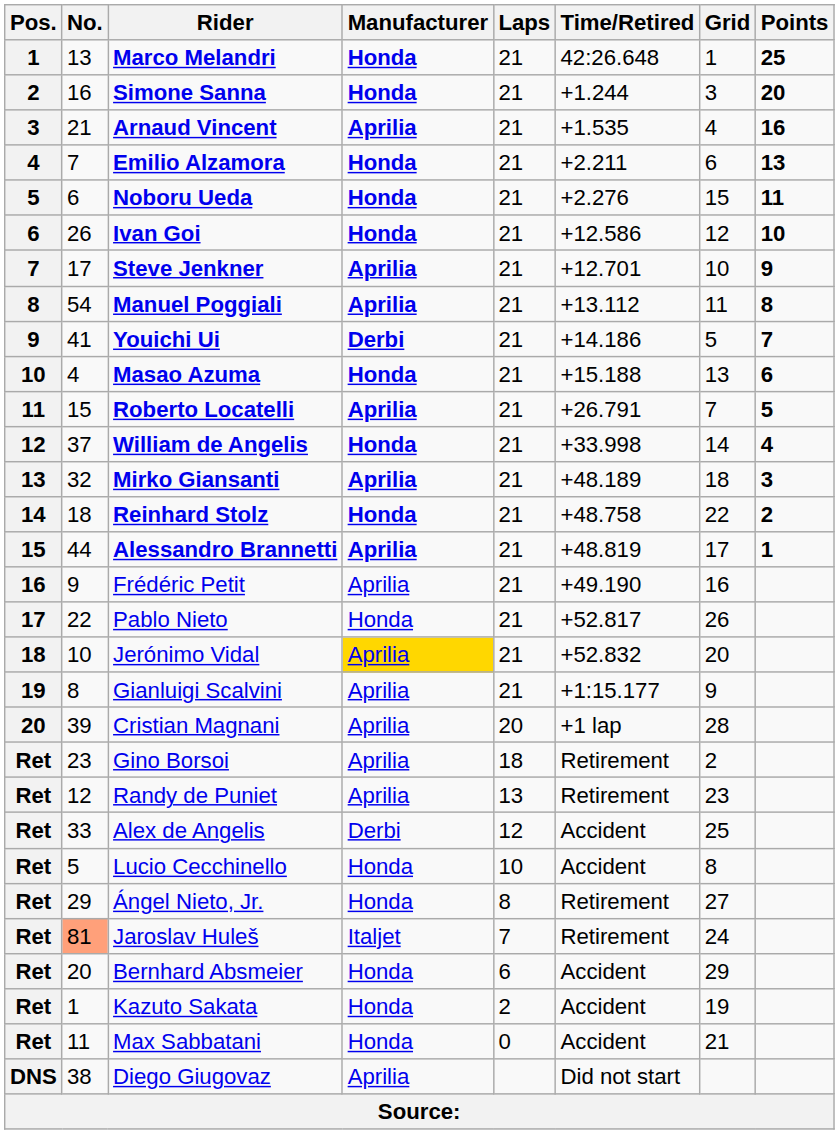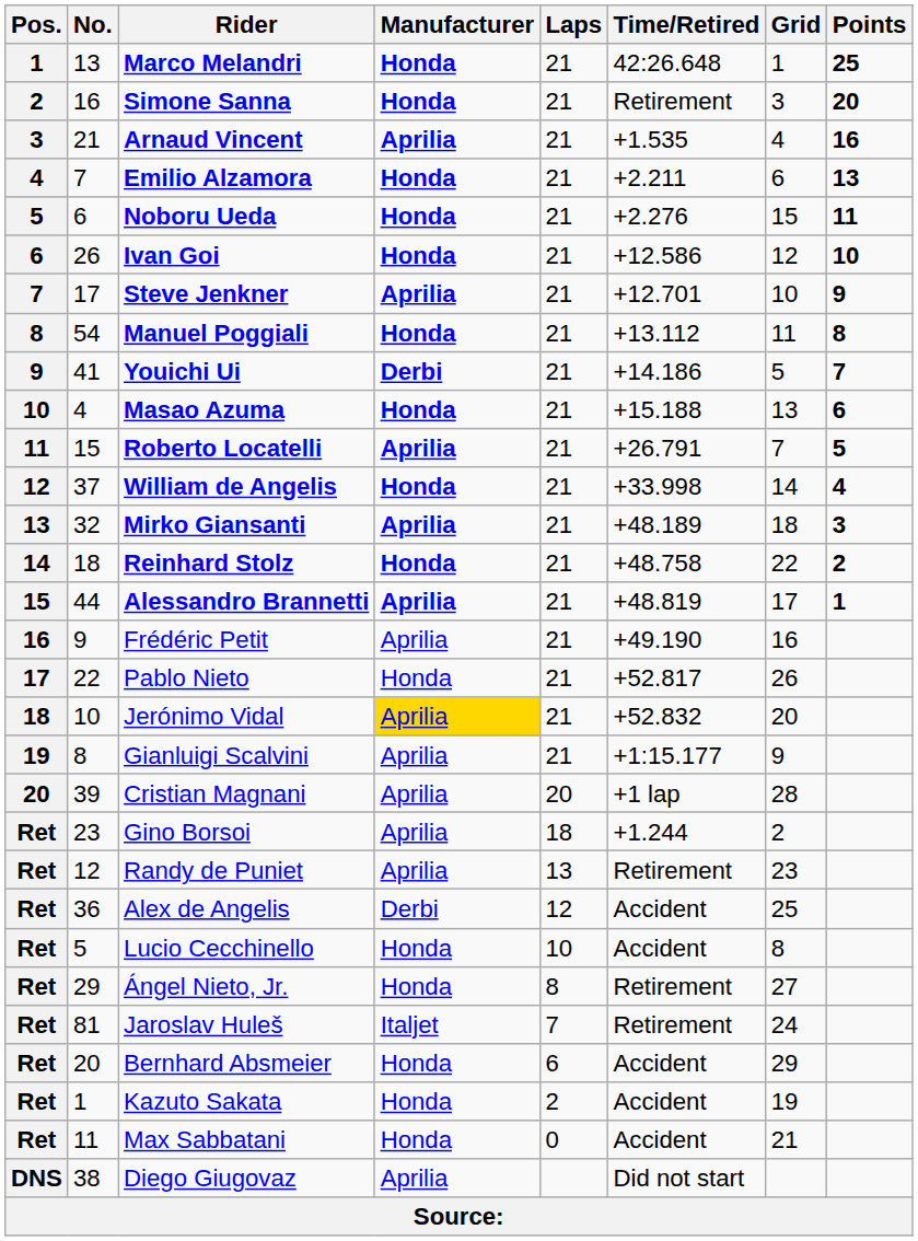Simone Sanna | Time/Retired: +1.244 -> Retirement
Manuel Poggiali | Manufacturer: Aprilia -> Honda
Gino Borsoi | Time/Retired: Retirement -> +1.244
Alex de Angelis | No.: 33 -> 36
Jaroslav Huleš | No.: lightsalmon background -> no background
